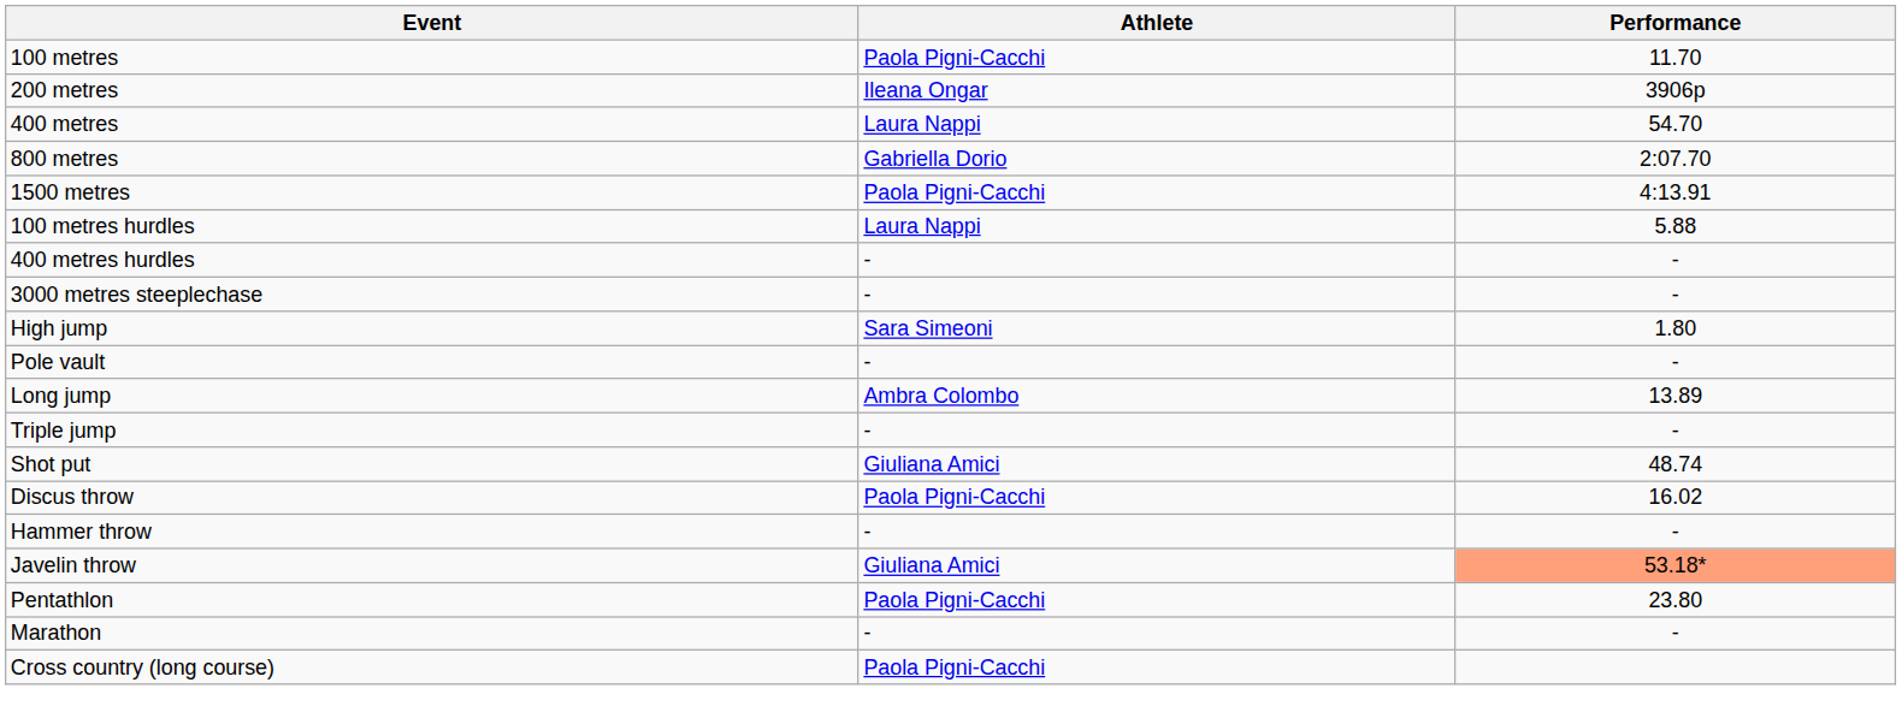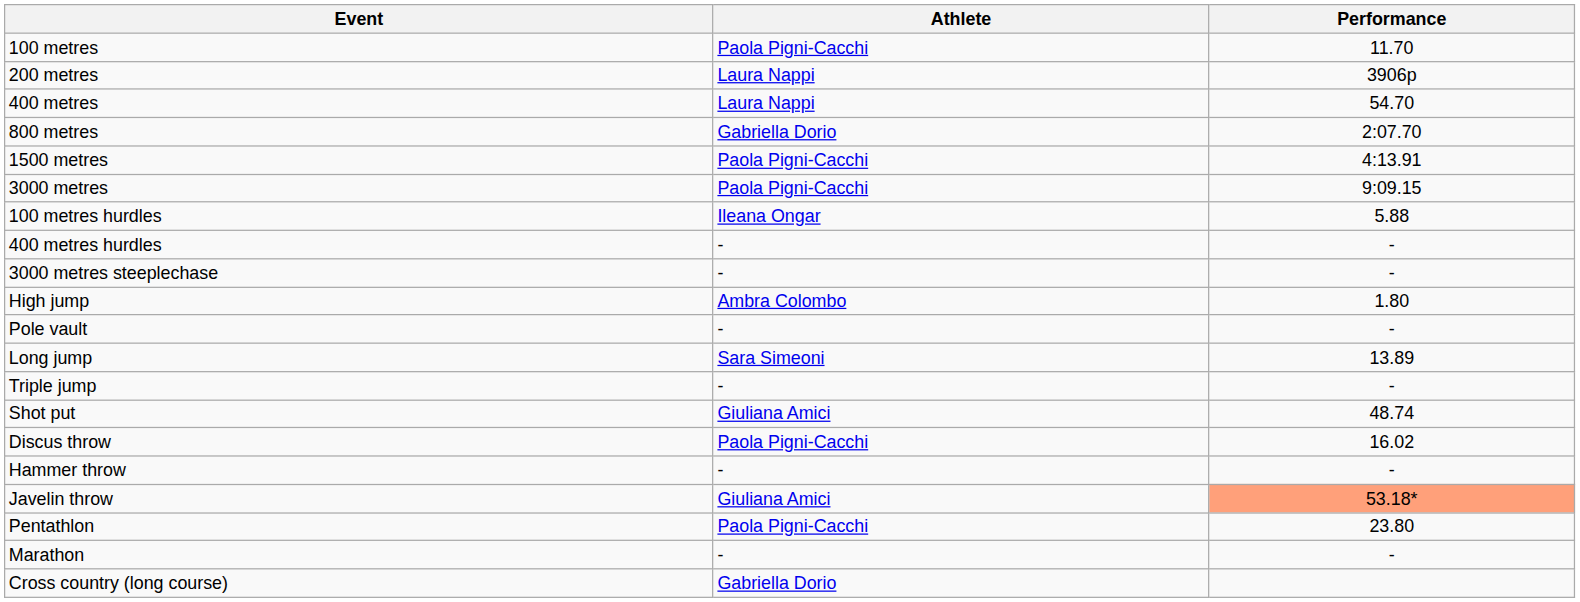200 metres | Athlete: Ileana Ongar -> Laura Nappi
+ row: 3000 metres | Paola Pigni-Cacchi | 9:09.15
100 metres hurdles | Athlete: Laura Nappi -> Ileana Ongar
High jump | Athlete: Sara Simeoni -> Ambra Colombo
Long jump | Athlete: Ambra Colombo -> Sara Simeoni
Cross country (long course) | Athlete: Paola Pigni-Cacchi -> Gabriella Dorio
